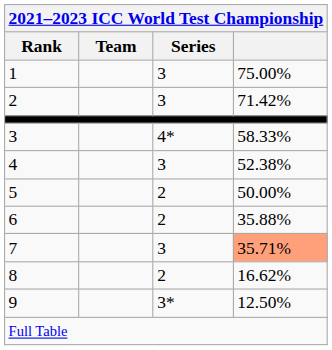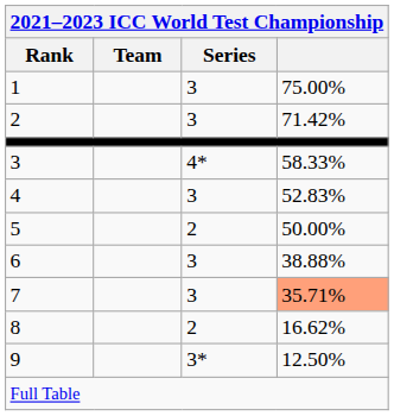4 | column 4: 52.38% -> 52.83%
6 | Series: 2 -> 3
6 | column 4: 35.88% -> 38.88%
